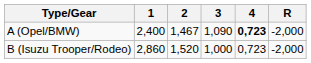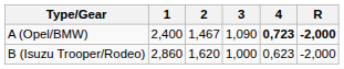A (Opel/BMW) | R: normal -> bold
B (Isuzu Trooper/Rodeo) | 2: 1,520 -> 1,620
B (Isuzu Trooper/Rodeo) | 4: 0,723 -> 0,623
